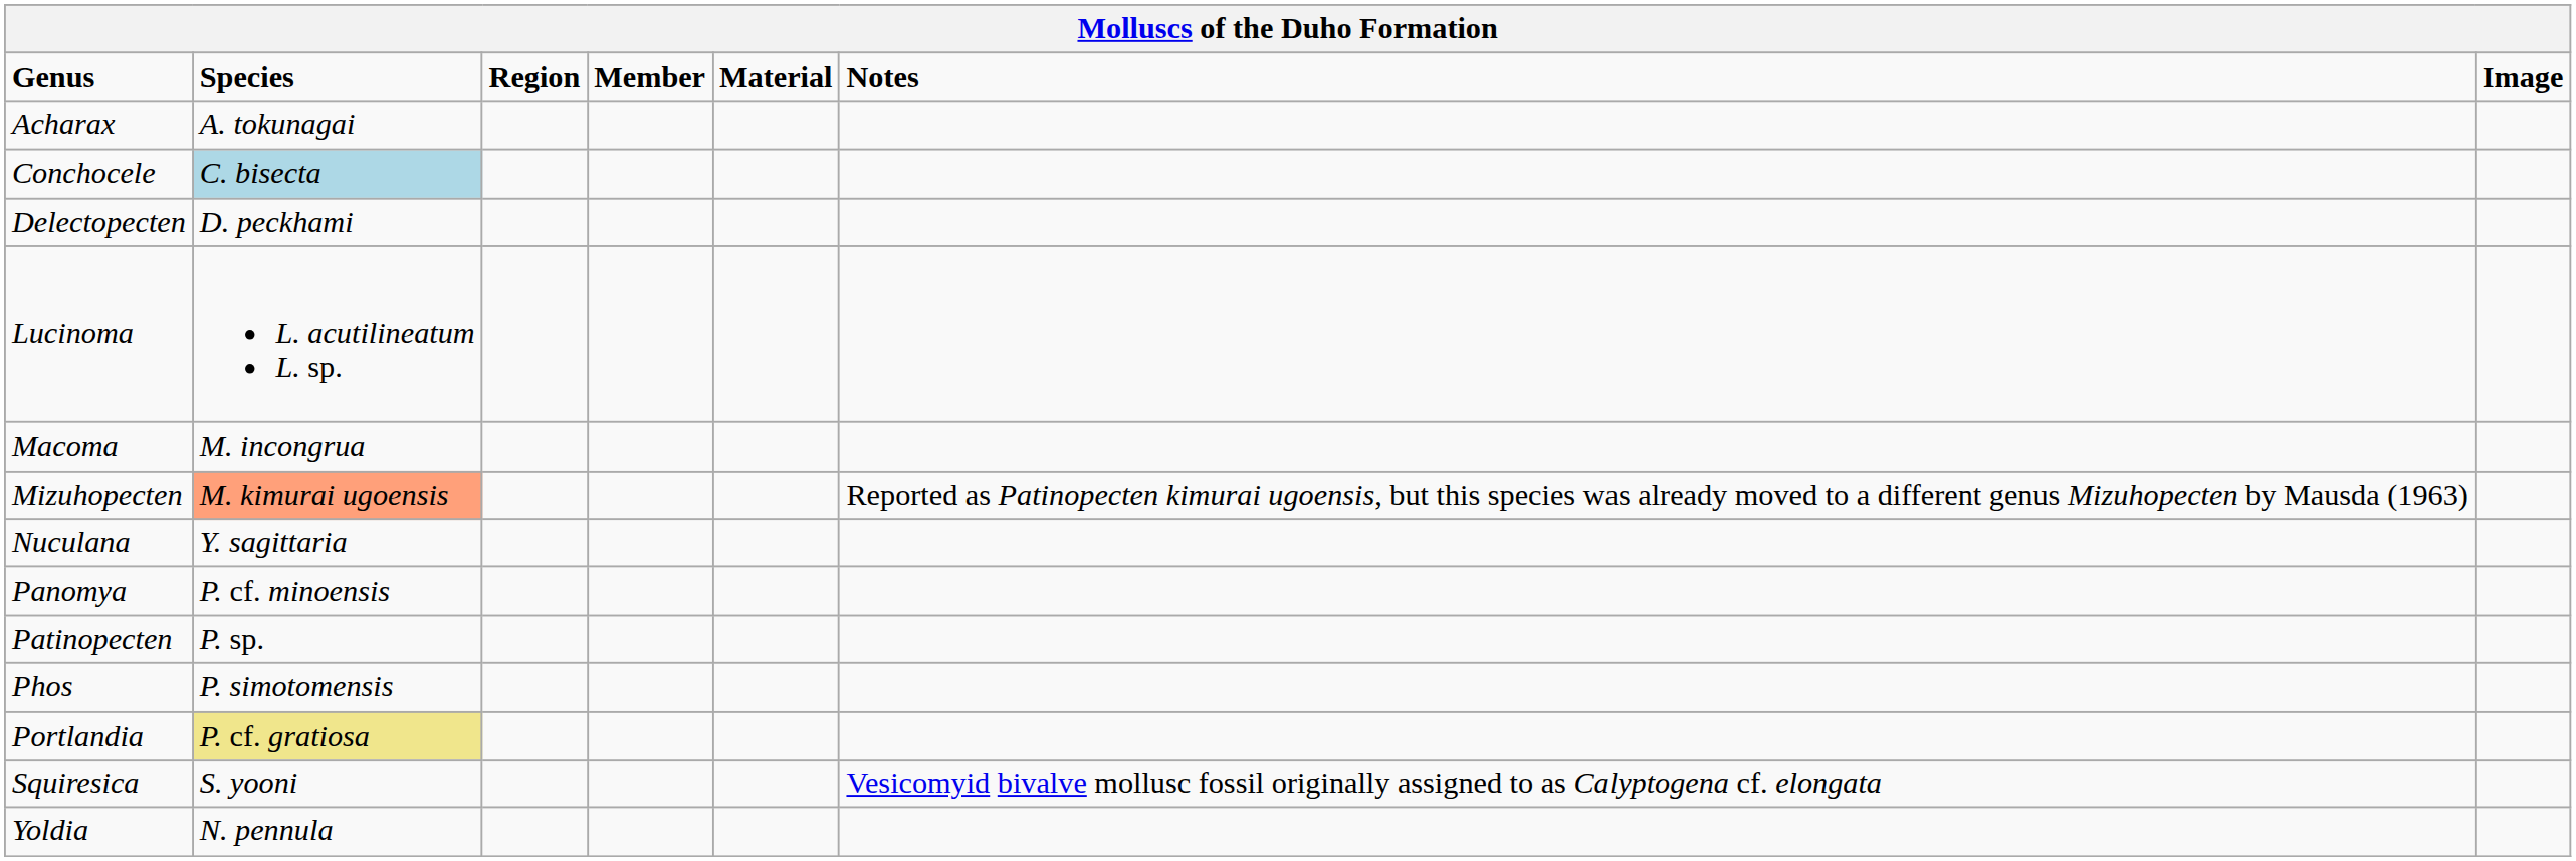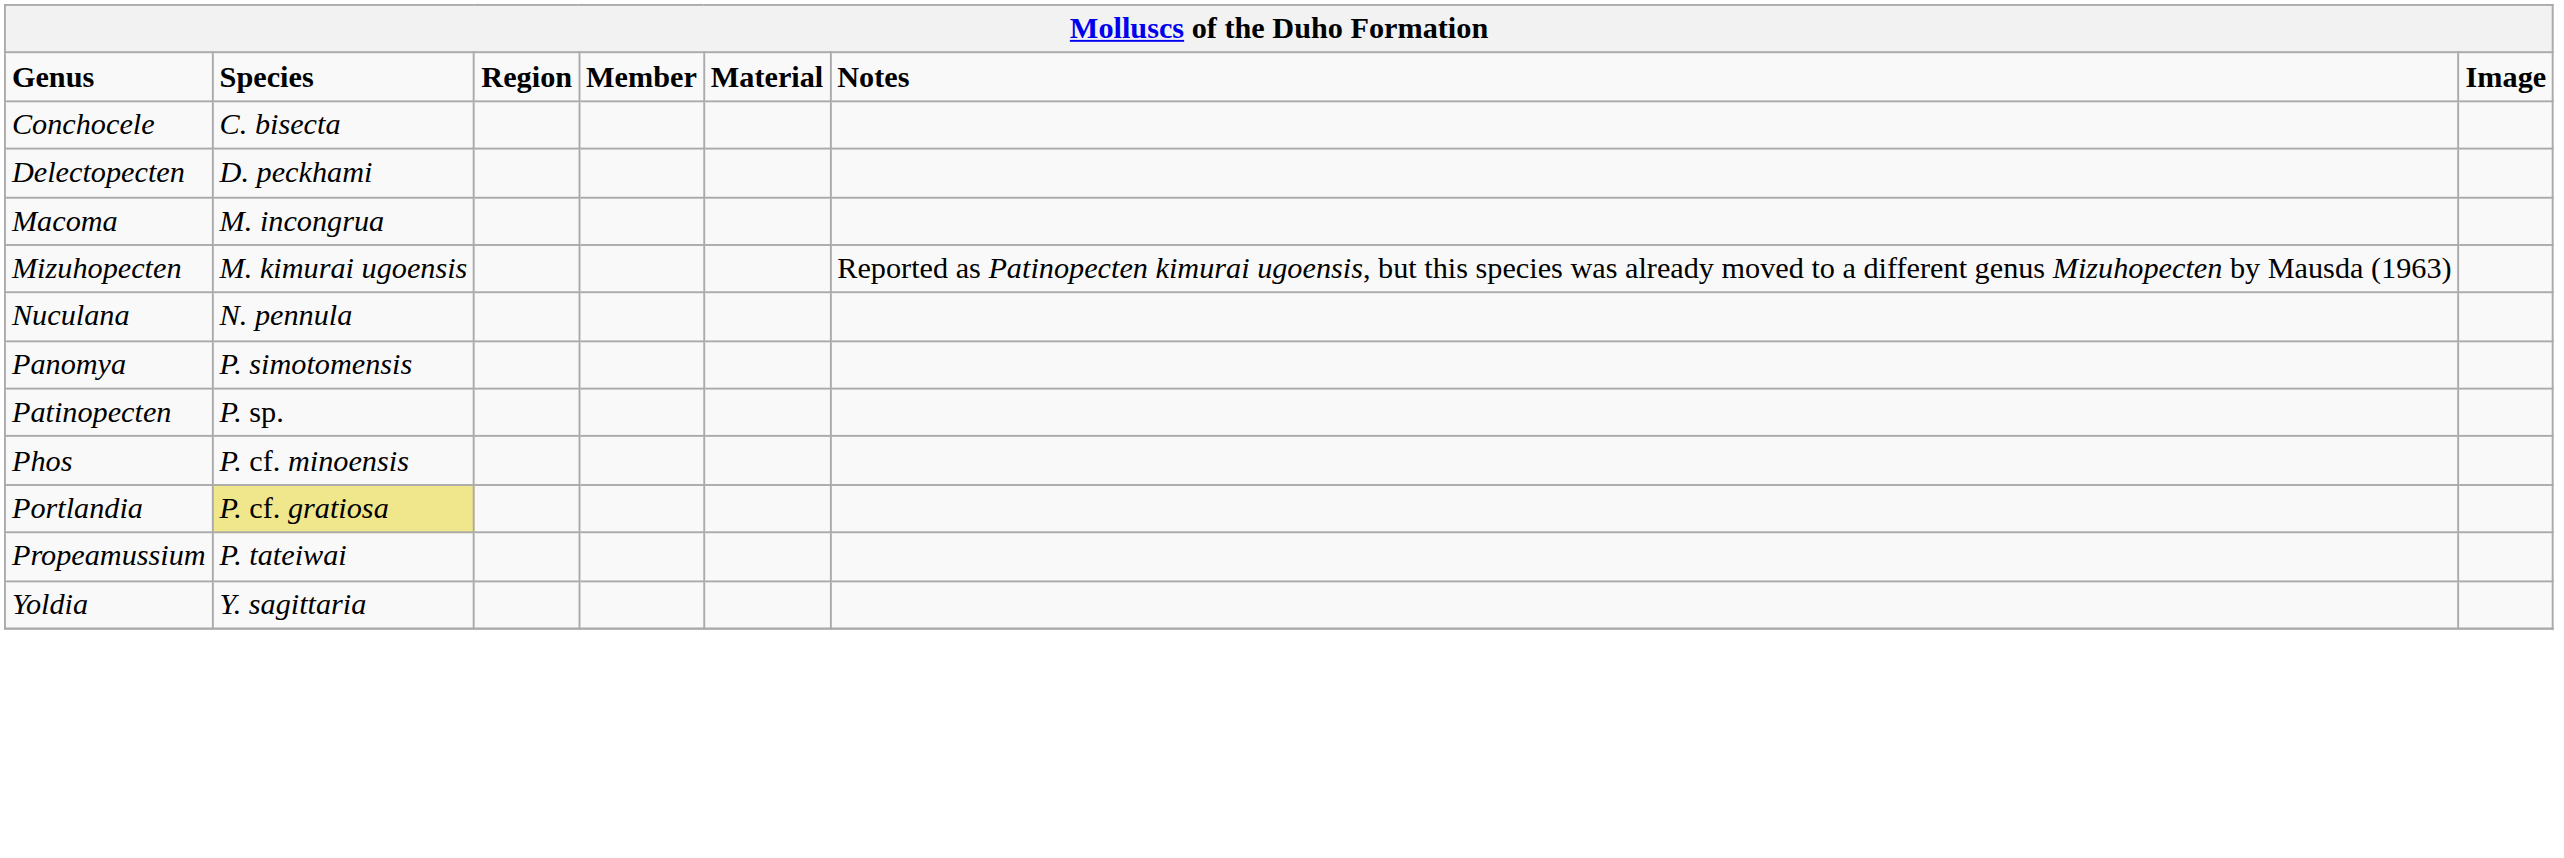- row: Acharax | A. tokunagai
Conchocele | Species: lightblue background -> no background
- row: Lucinoma | L. acutilineatum L. sp.
Mizuhopecten | Species: lightsalmon background -> no background
Nuculana | Species: Y. sagittaria -> N. pennula
Panomya | Species: P. cf. minoensis -> P. simotomensis
Phos | Species: P. simotomensis -> P. cf. minoensis
+ row: Propeamussium | P. tateiwai
- row: Squiresica | S. yooni | Vesicomyid bivalve mollusc fossil originally assigned to as Calyptogena cf. elongata
Yoldia | Species: N. pennula -> Y. sagittaria
